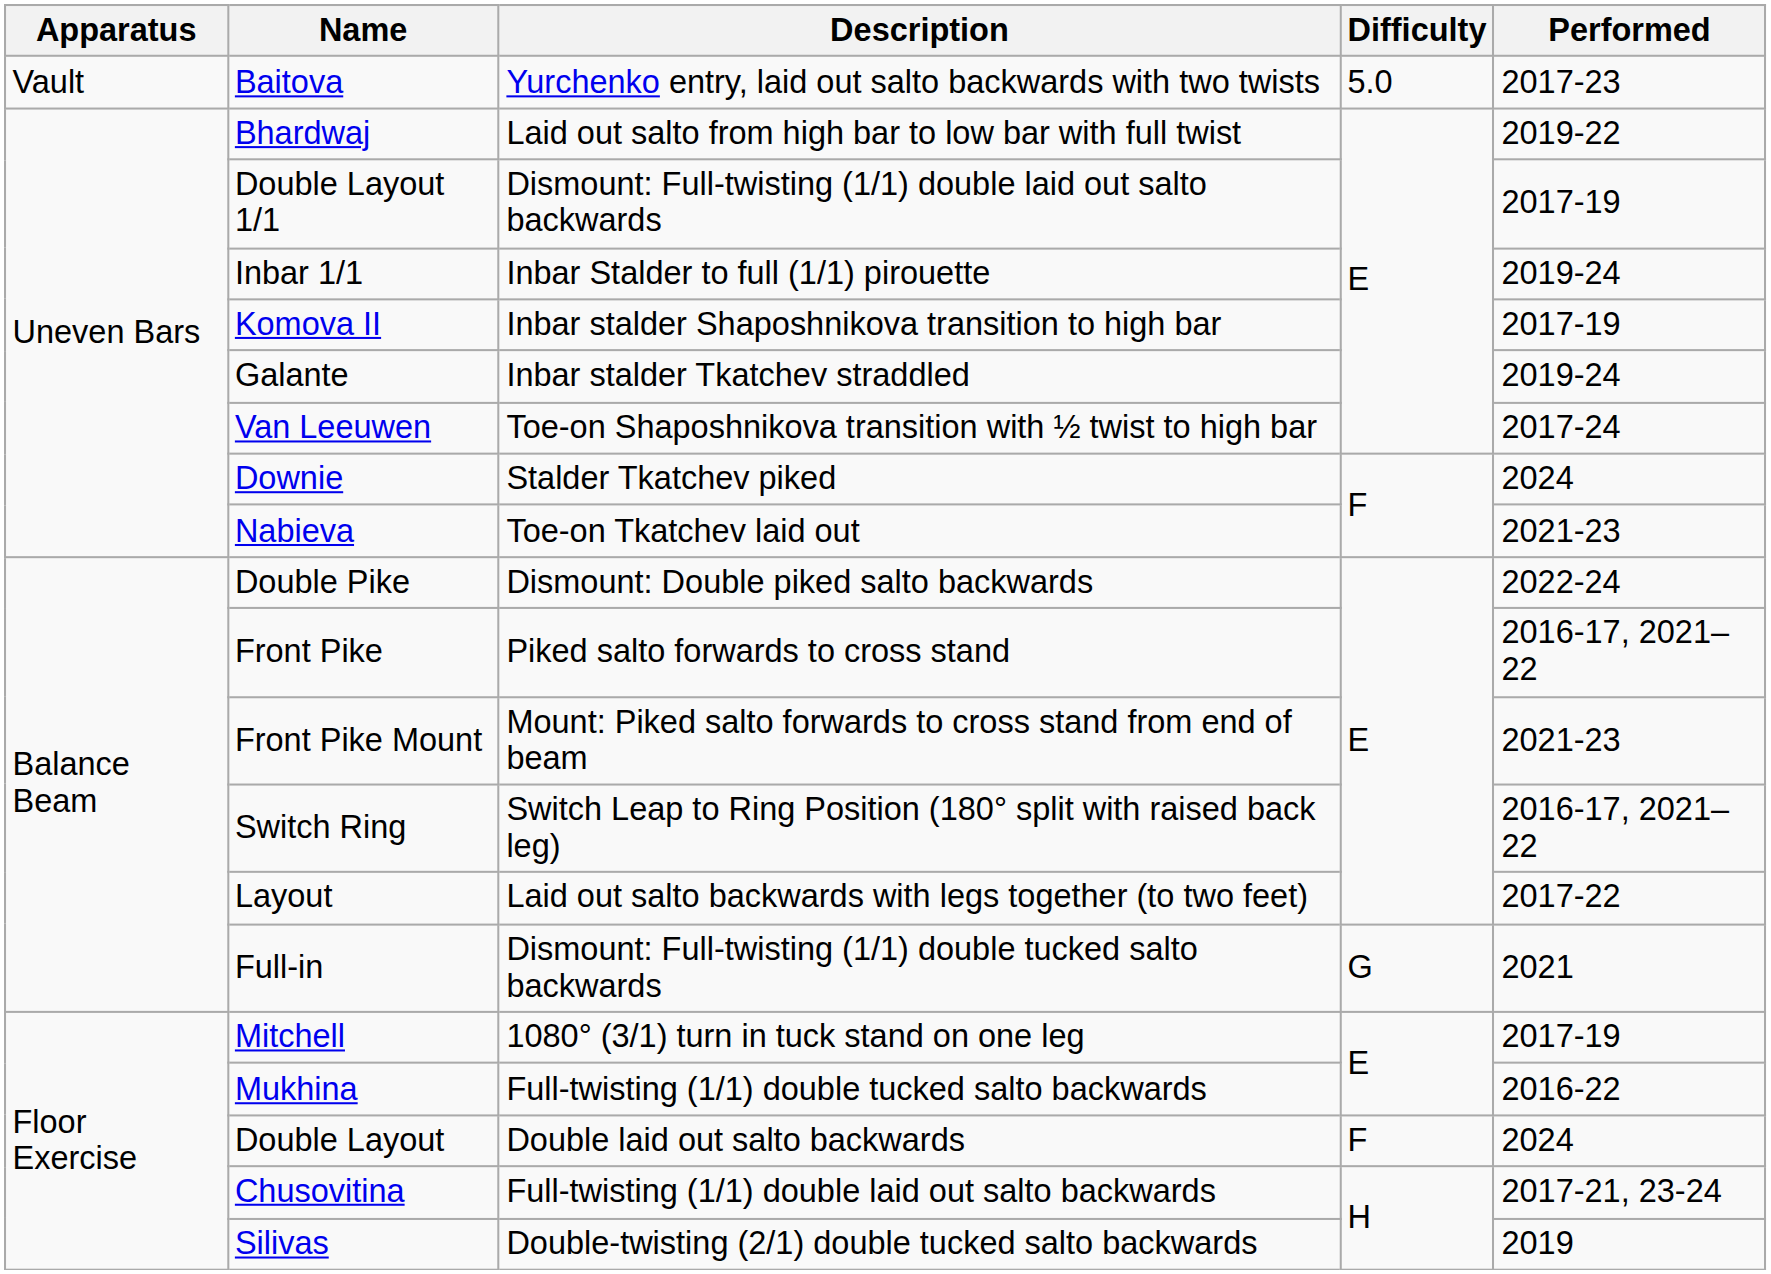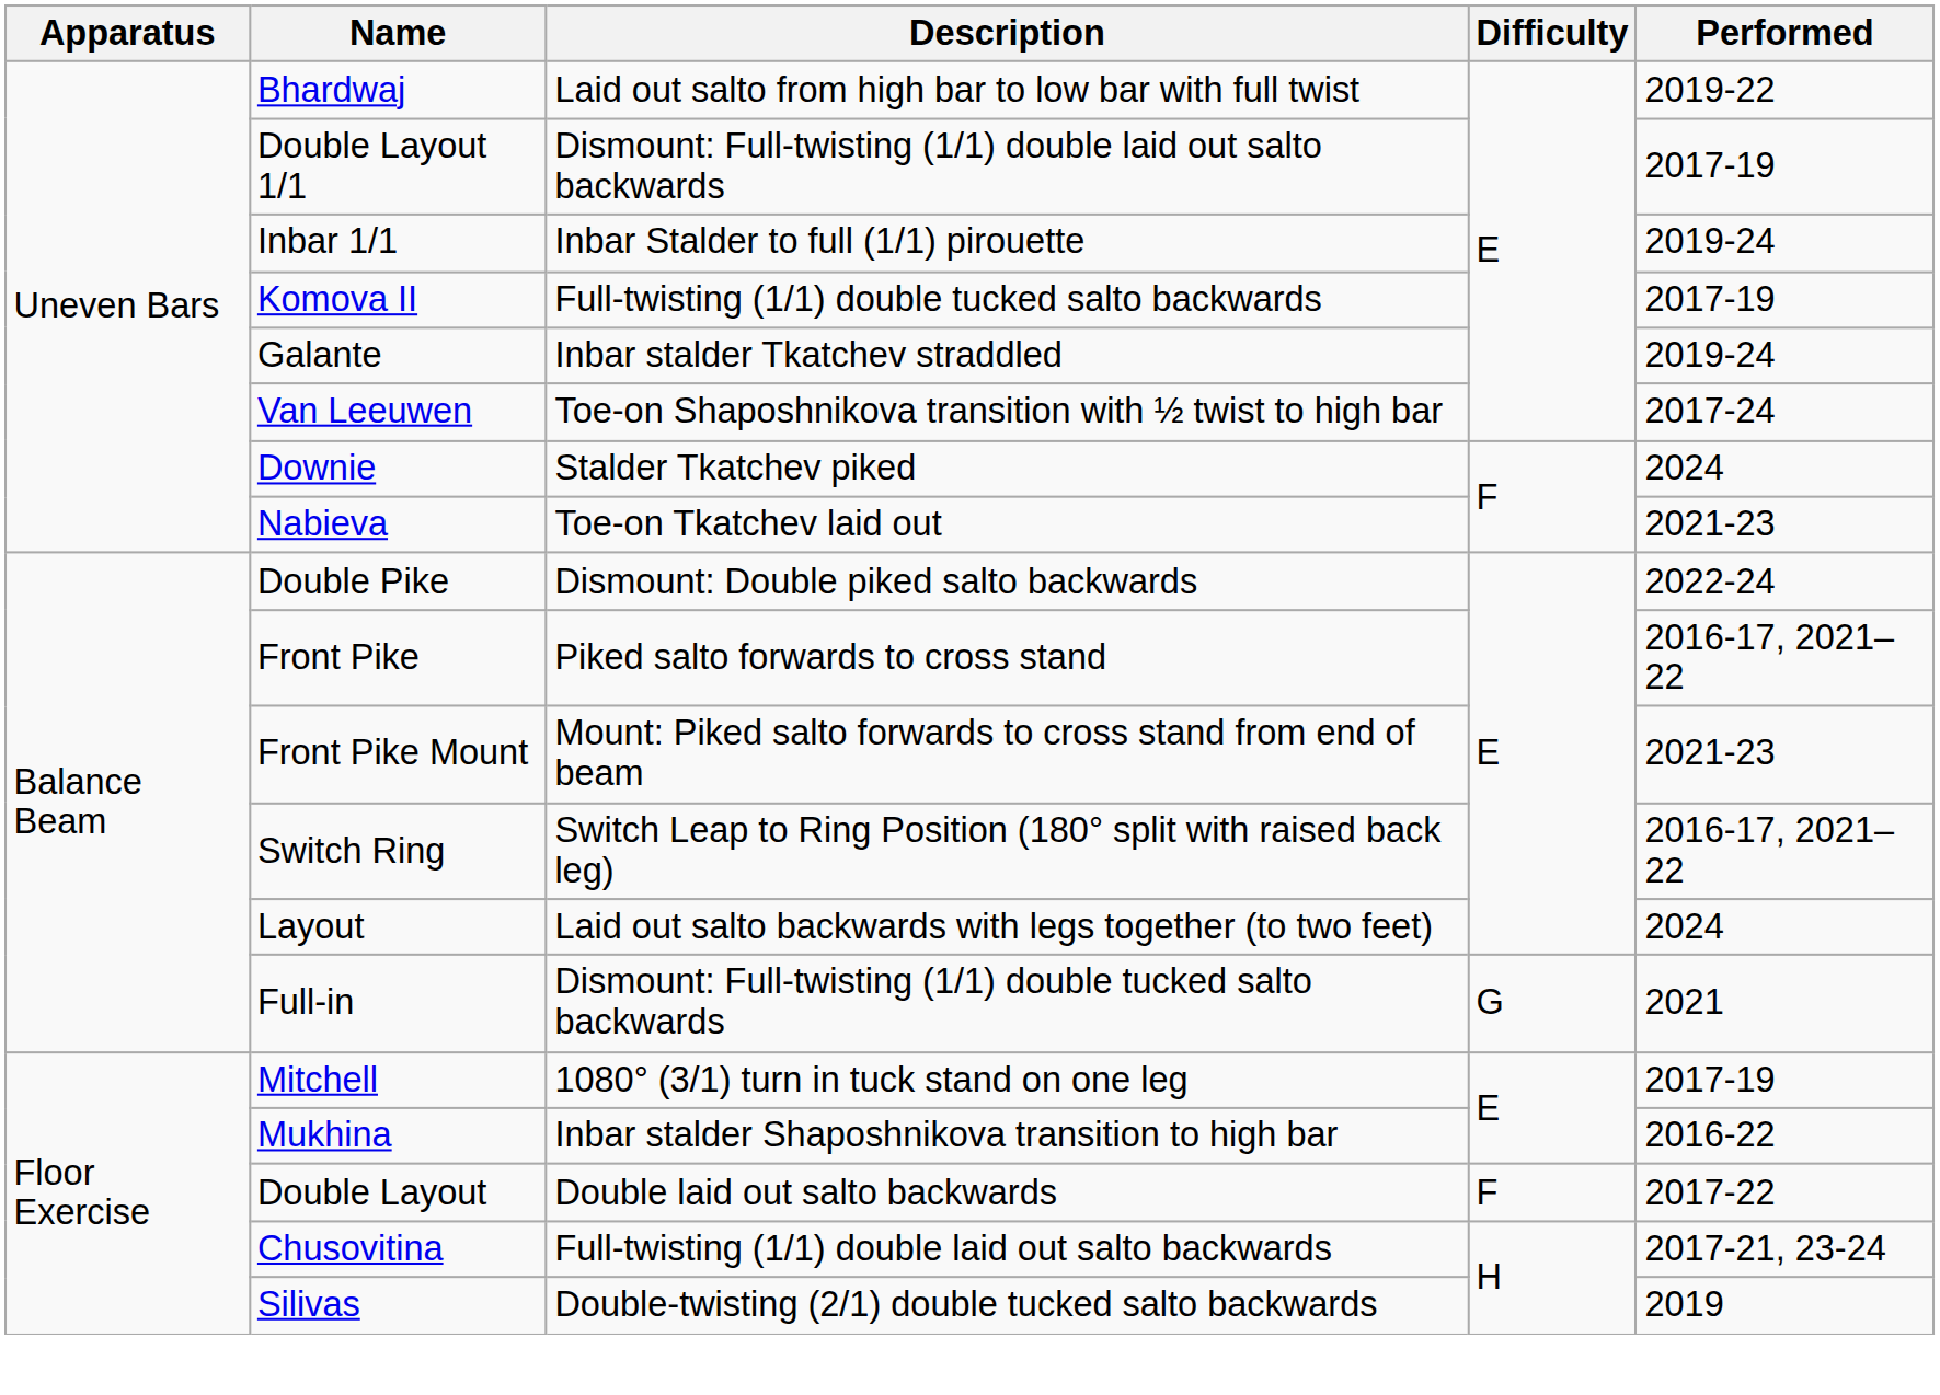- row: Vault | Baitova | Yurchenko entry, laid out salto backwards with two twists | 5.0 | 2017-23
Komova II | Description: Inbar stalder Shaposhnikova transition to high bar -> Full-twisting (1/1) double tucked salto backwards
Layout | Performed: 2017-22 -> 2024
Mukhina | Description: Full-twisting (1/1) double tucked salto backwards -> Inbar stalder Shaposhnikova transition to high bar
Double Layout | Performed: 2024 -> 2017-22
